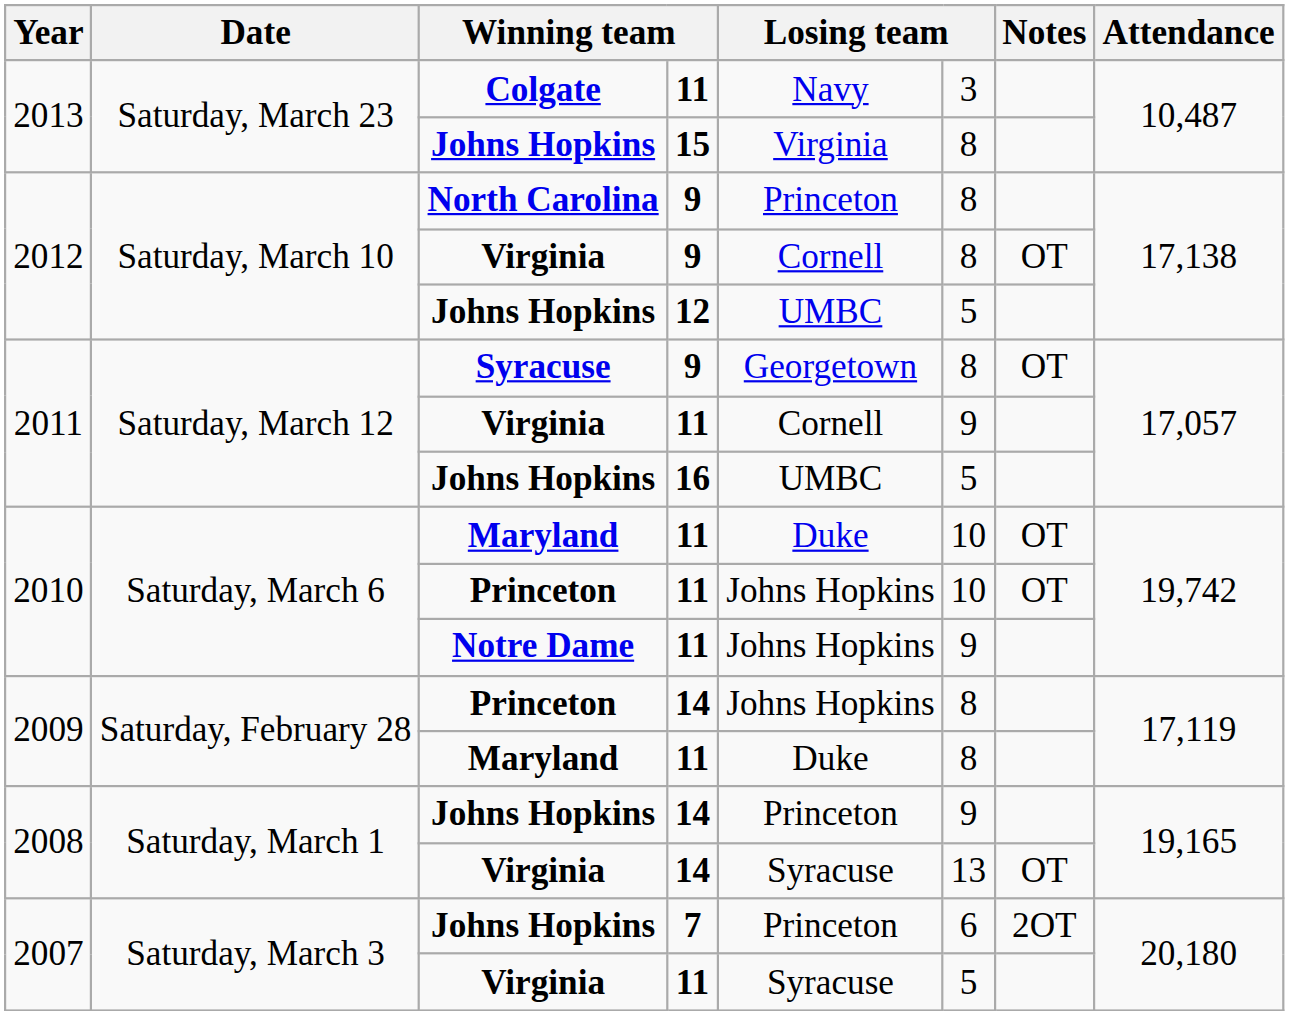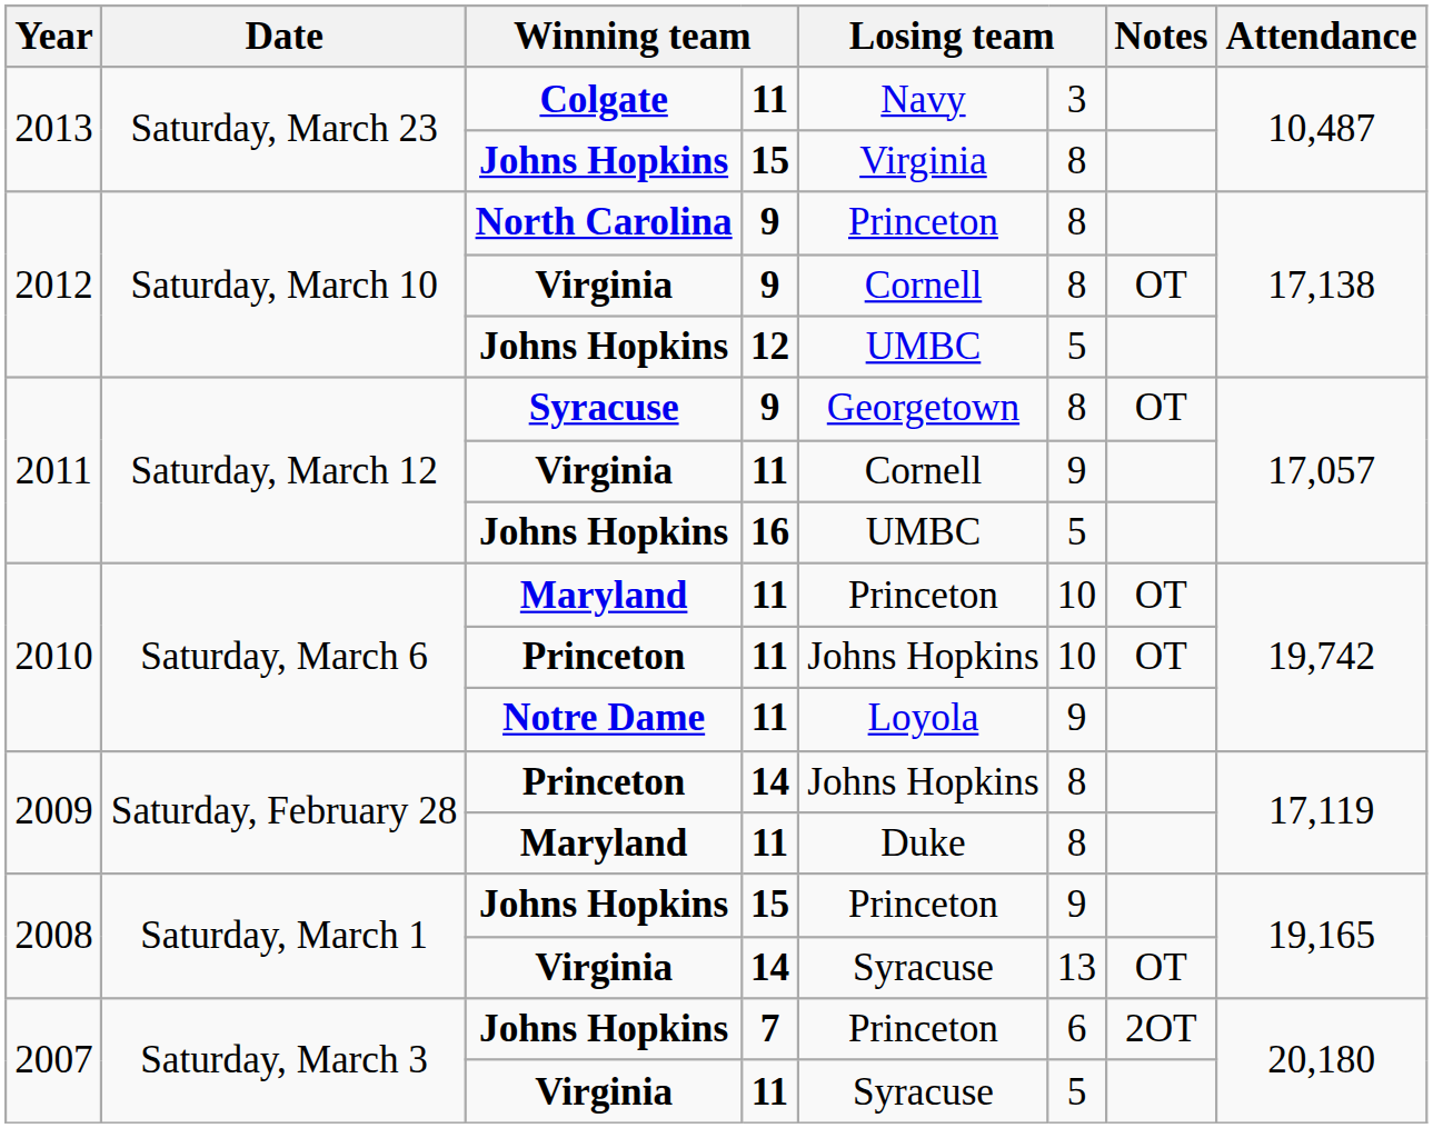2010 / Maryland | column 5: Duke -> Princeton
Notre Dame | column 5: Johns Hopkins -> Loyola
2008 / Johns Hopkins | column 4: 14 -> 15
